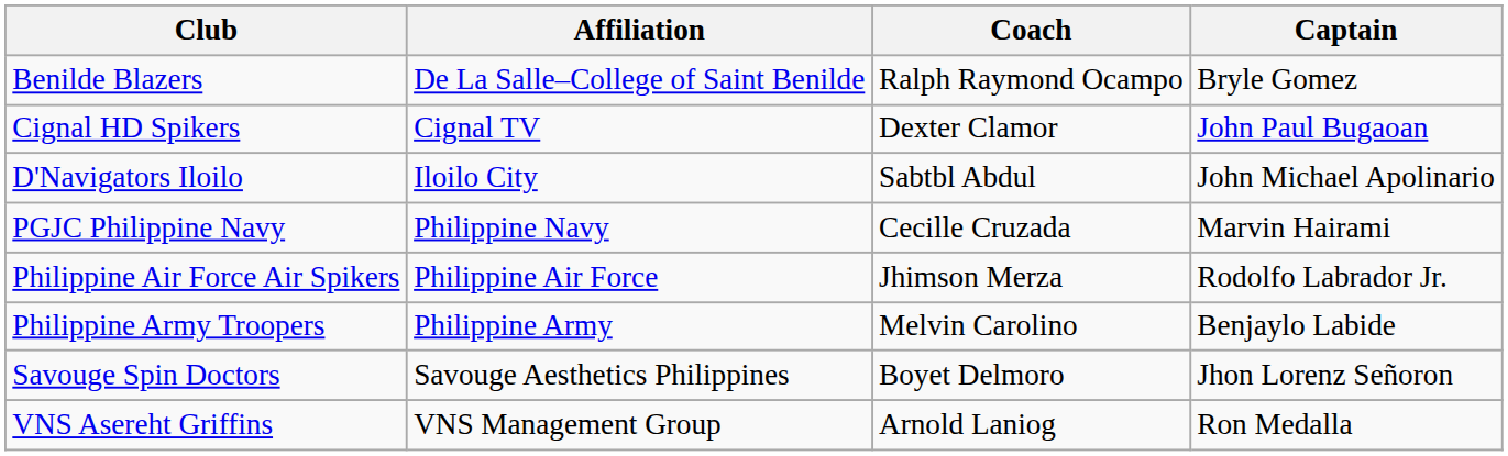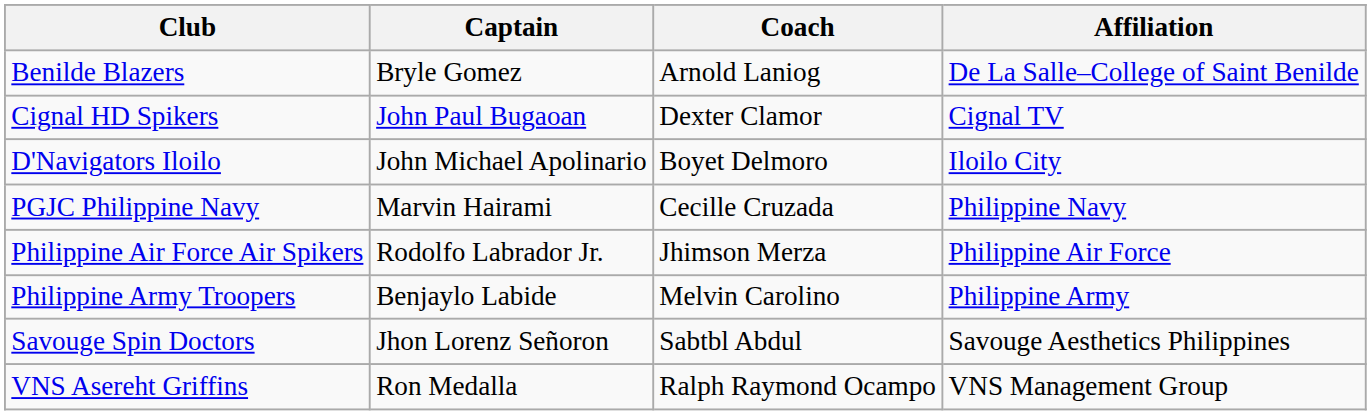columns swapped: Affiliation <-> Captain
Benilde Blazers | Coach: Ralph Raymond Ocampo -> Arnold Laniog
D'Navigators Iloilo | Coach: Sabtbl Abdul -> Boyet Delmoro
Savouge Spin Doctors | Coach: Boyet Delmoro -> Sabtbl Abdul
VNS Asereht Griffins | Coach: Arnold Laniog -> Ralph Raymond Ocampo
